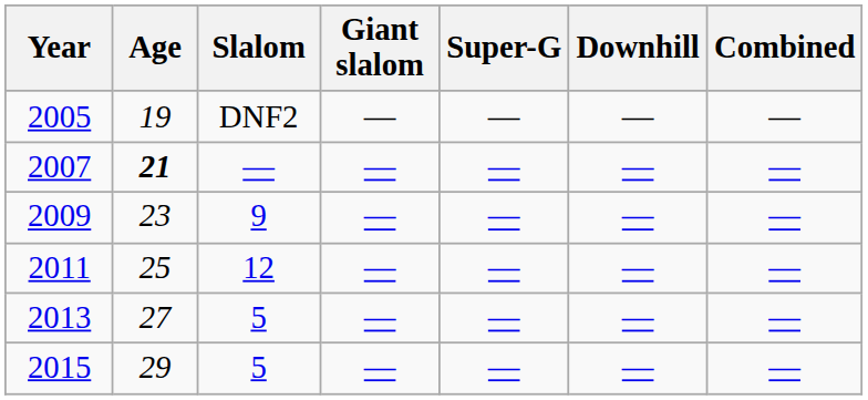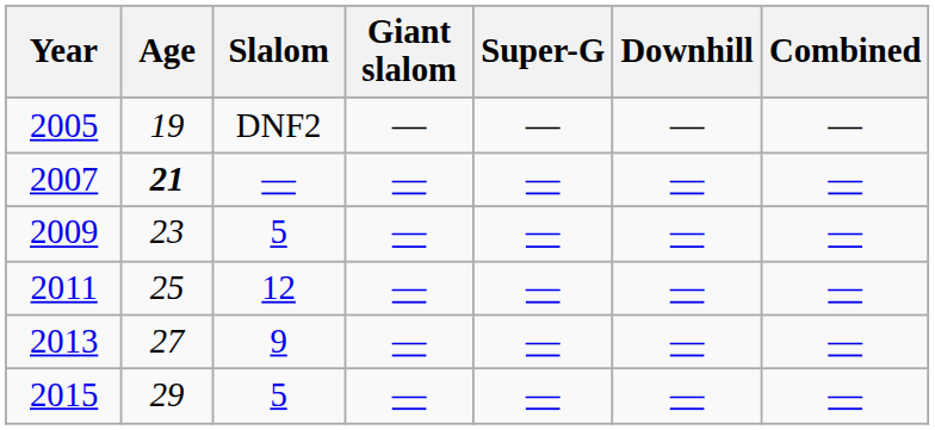2009 | Slalom: 9 -> 5
2013 | Slalom: 5 -> 9
